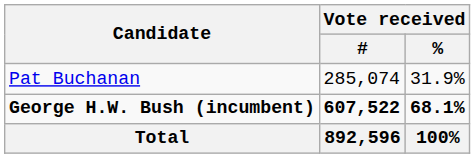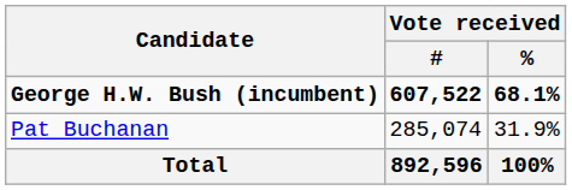rows swapped: George H.W. Bush (incumbent) <-> Pat Buchanan
